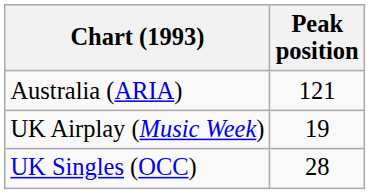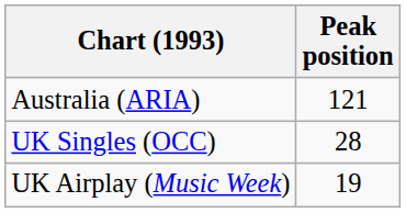rows swapped: UK Singles (OCC) <-> UK Airplay (Music Week)
